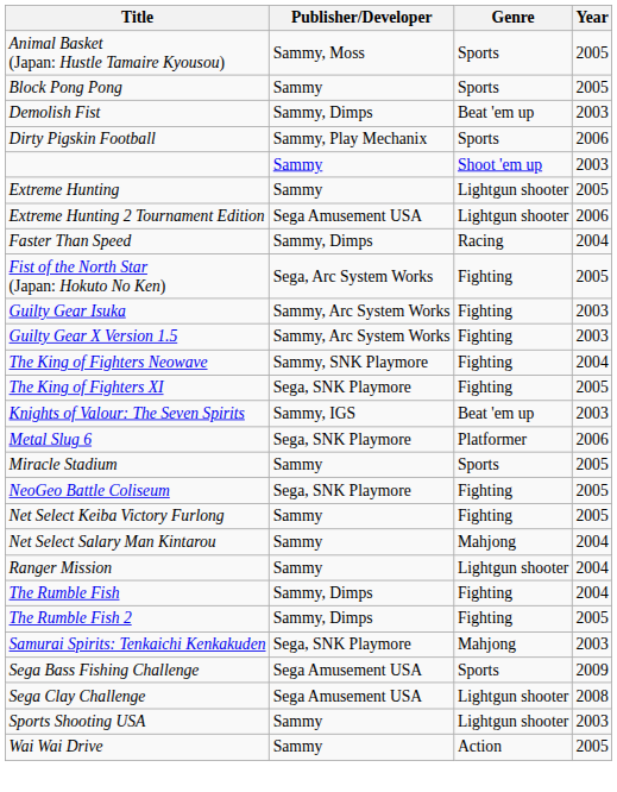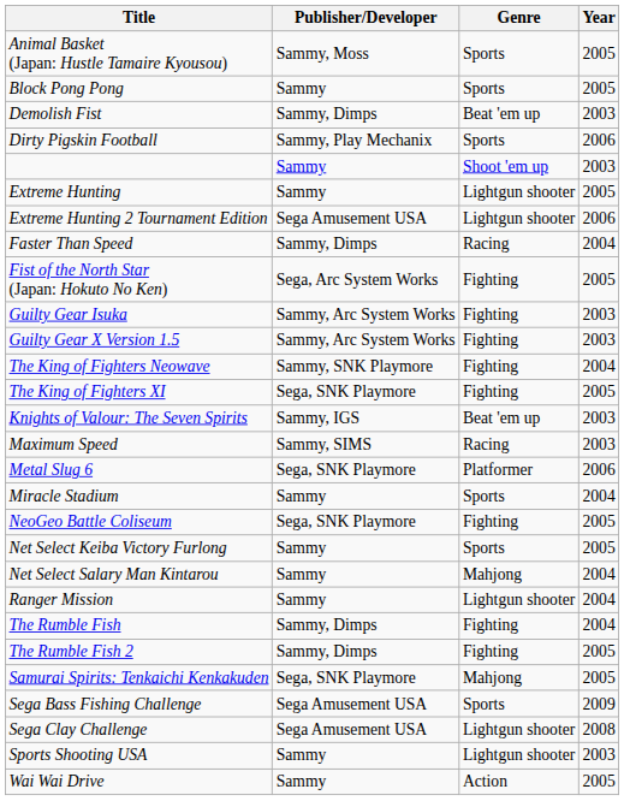+ row: Maximum Speed | Sammy, SIMS | Racing | 2003
Miracle Stadium | Year: 2005 -> 2004
Net Select Keiba Victory Furlong | Genre: Fighting -> Sports
Samurai Spirits: Tenkaichi Kenkakuden | Year: 2003 -> 2005
